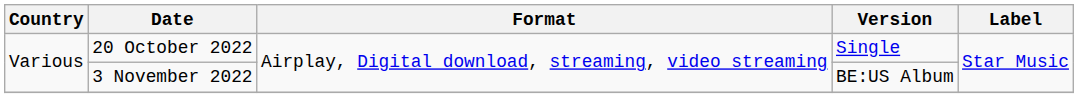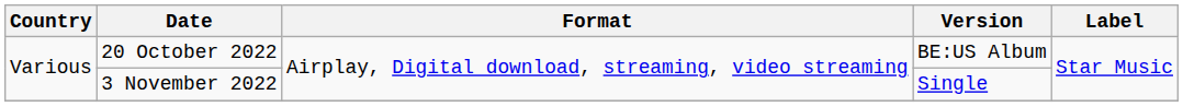20 October 2022 | Version: Single -> BE:US Album
3 November 2022 | Version: BE:US Album -> Single
